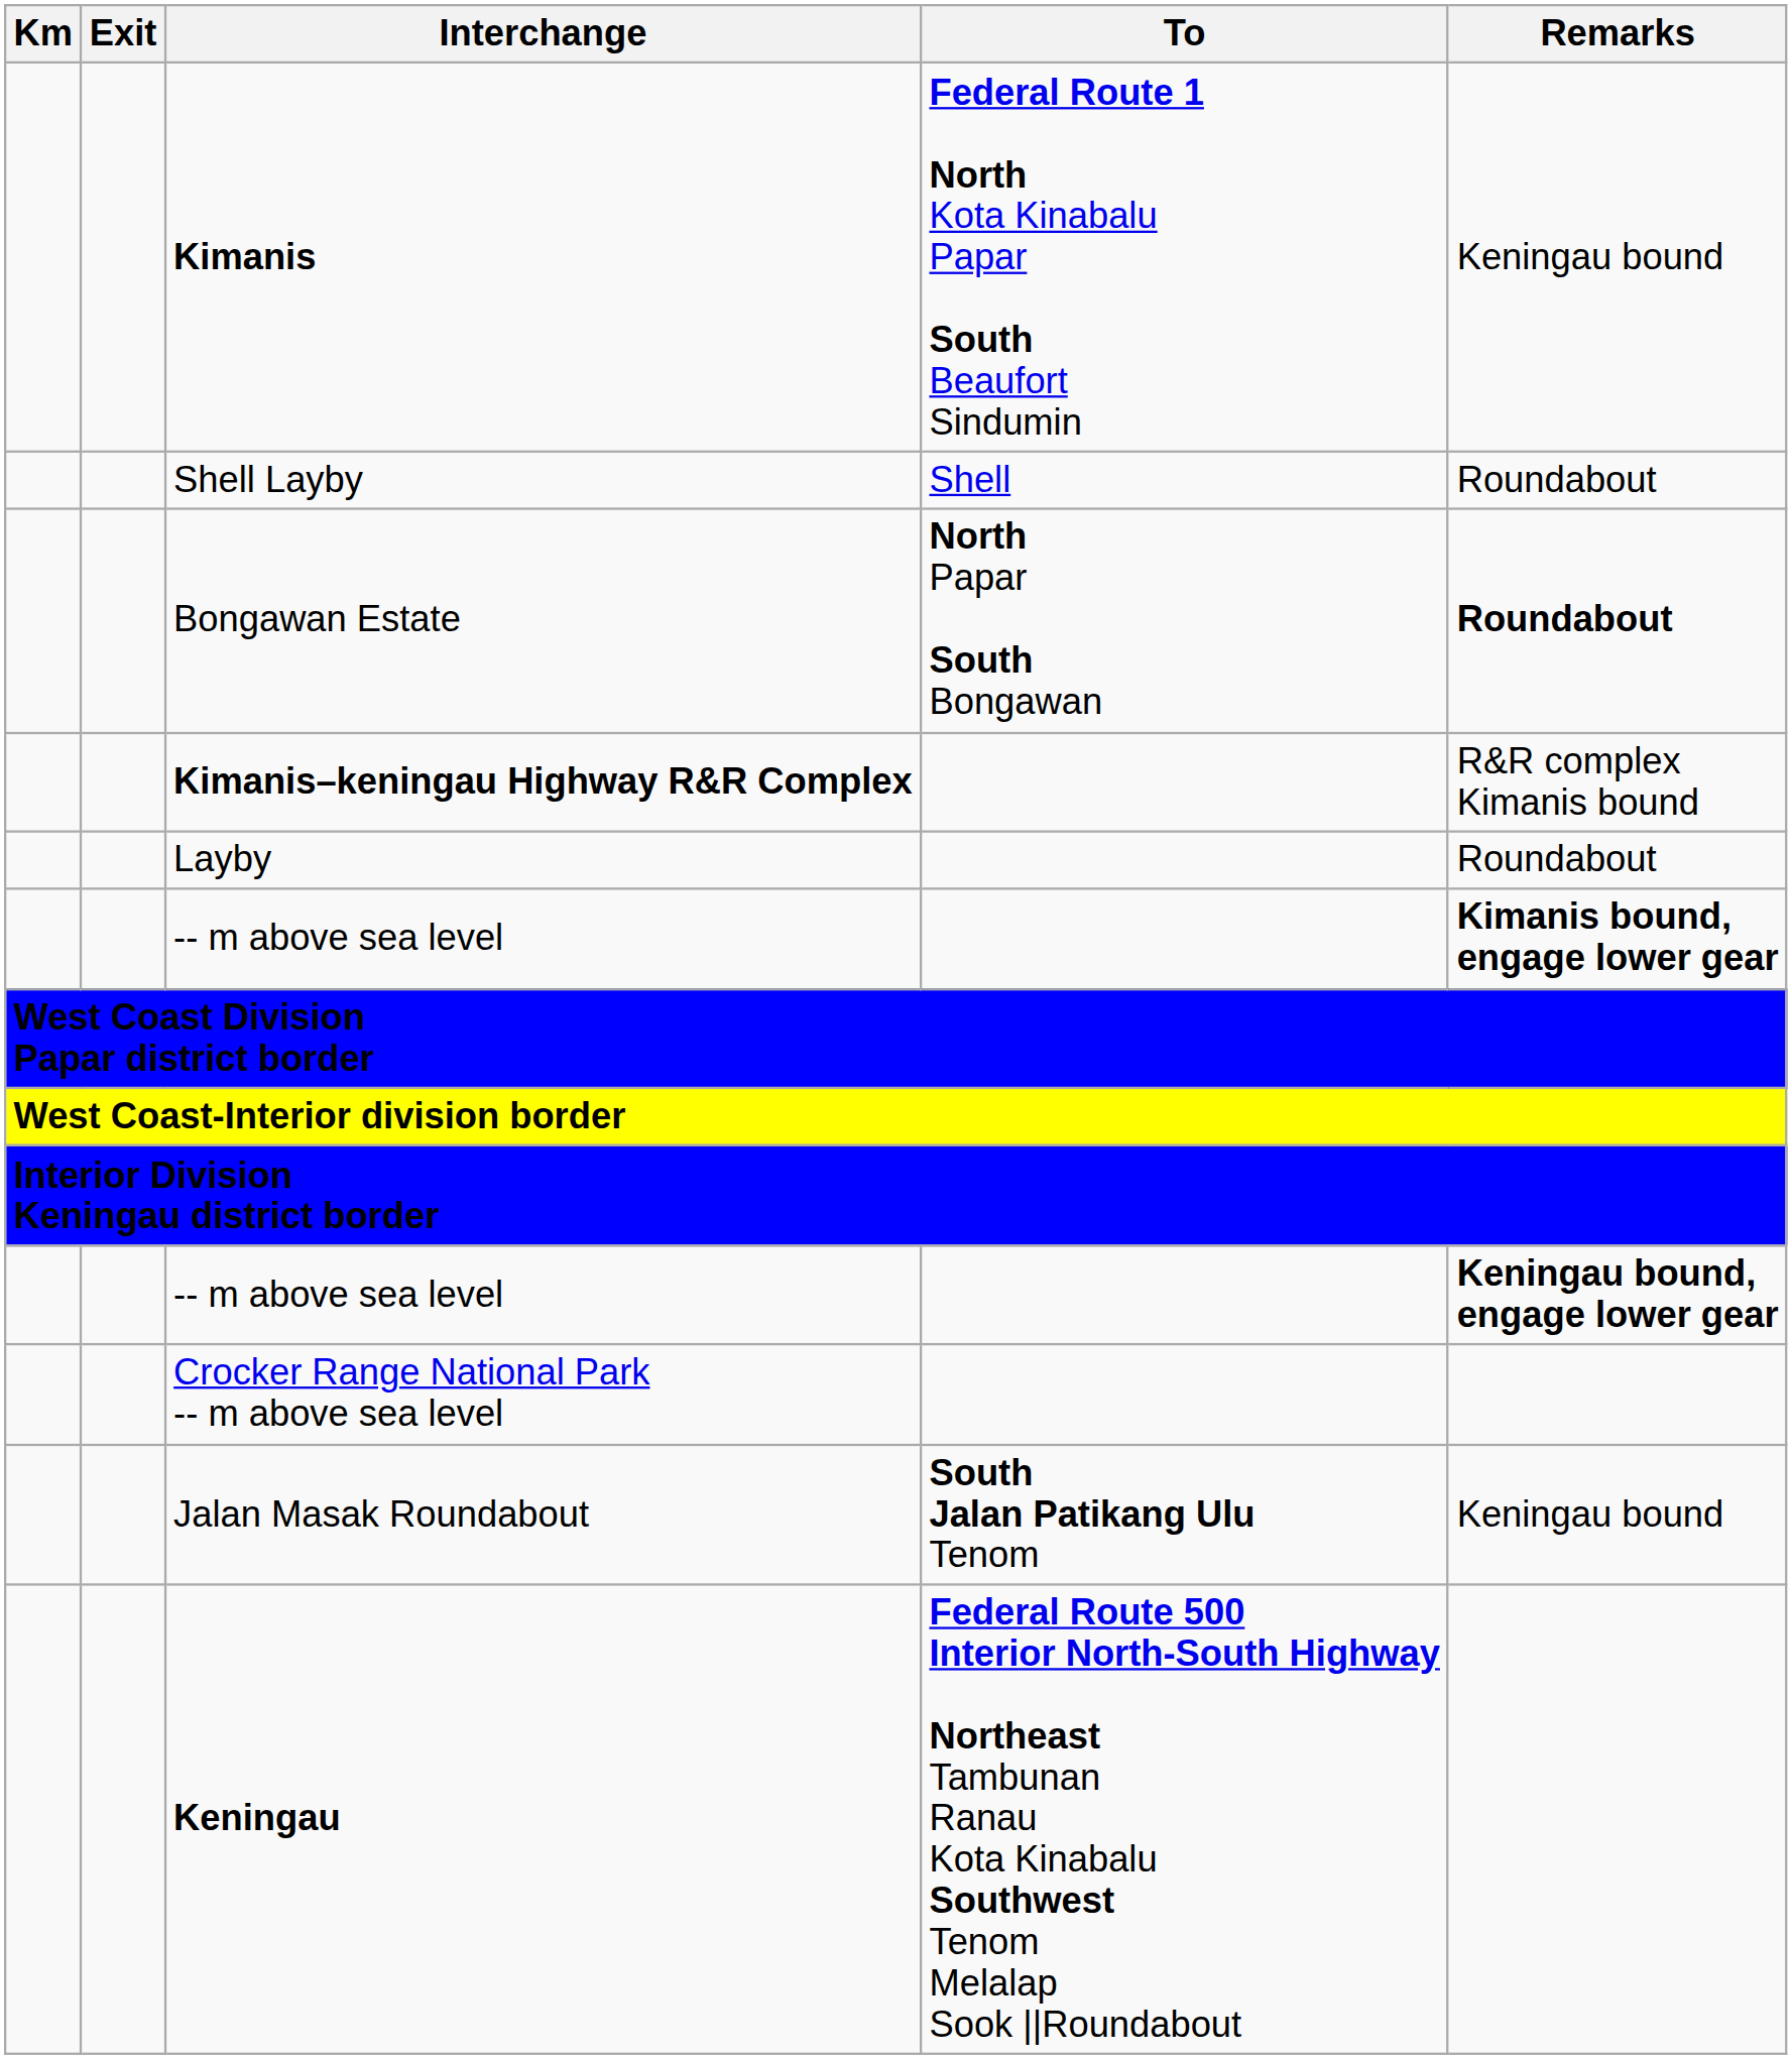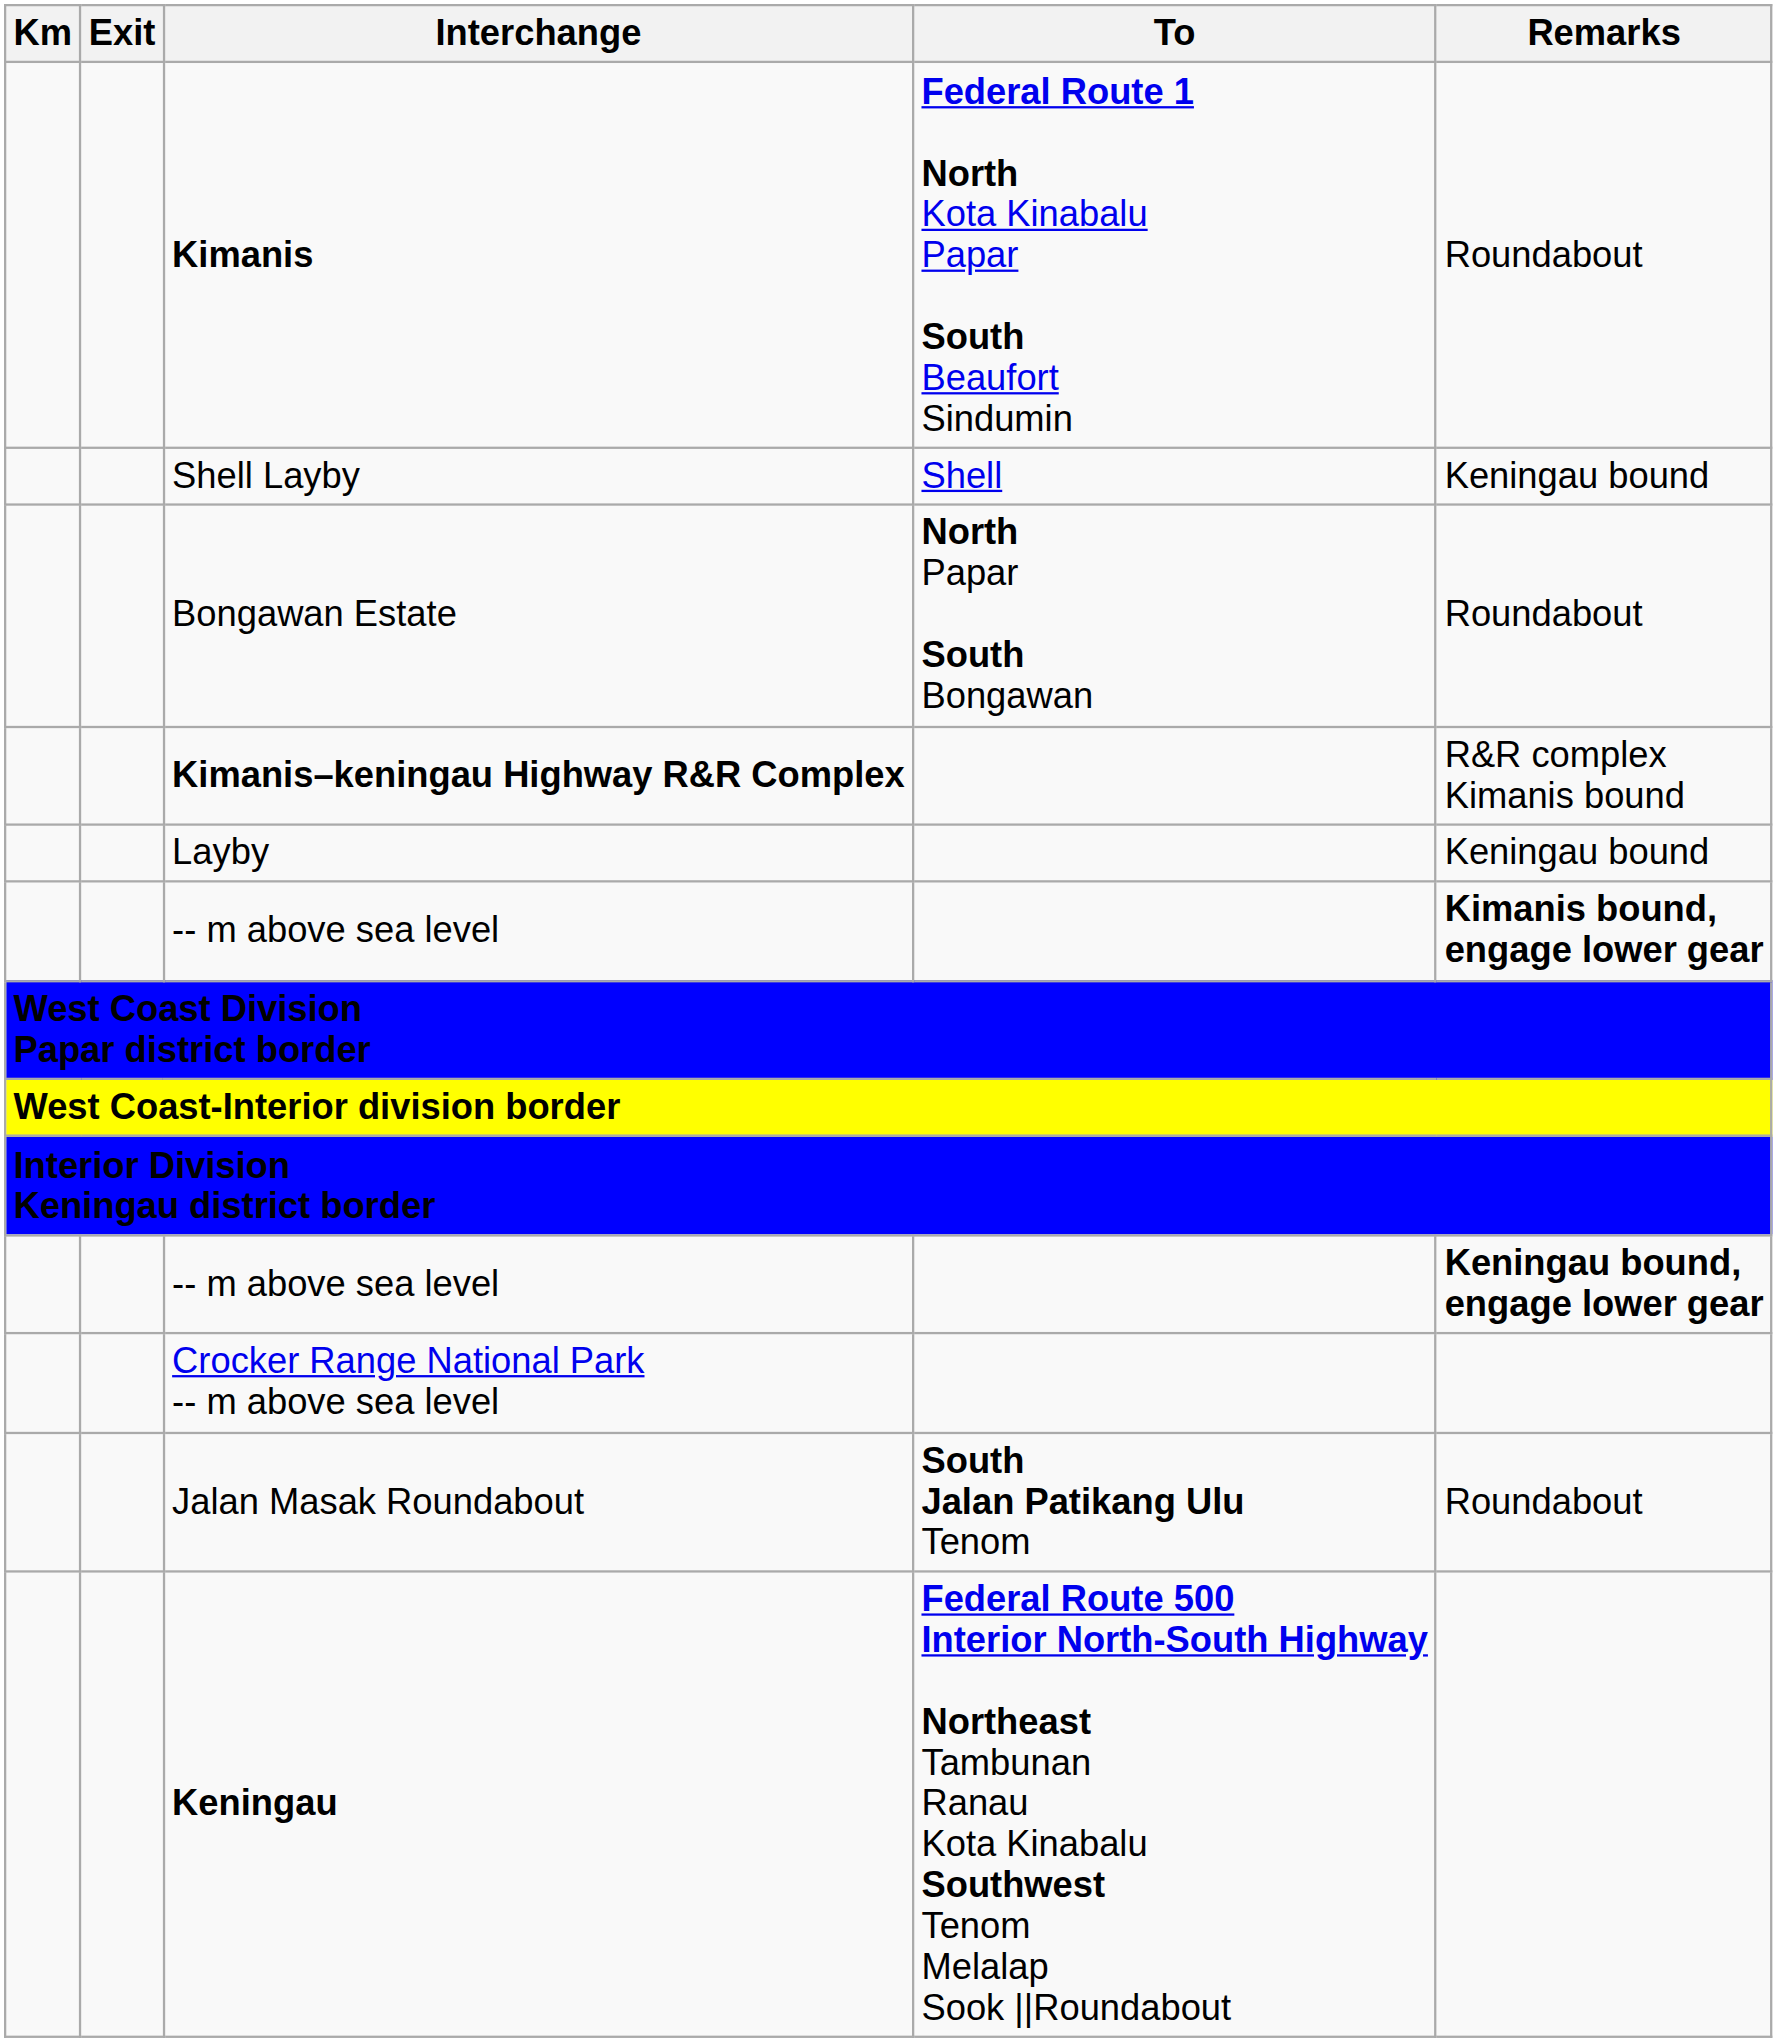Kimanis | Remarks: Keningau bound -> Roundabout
Shell Layby | Remarks: Roundabout -> Keningau bound
Bongawan Estate | Remarks: bold -> normal
Layby | Remarks: Roundabout -> Keningau bound
Jalan Masak Roundabout | Remarks: Keningau bound -> Roundabout
